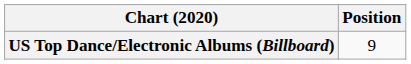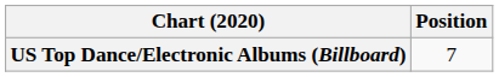US Top Dance/Electronic Albums (Billboard) | Position: 9 -> 7
